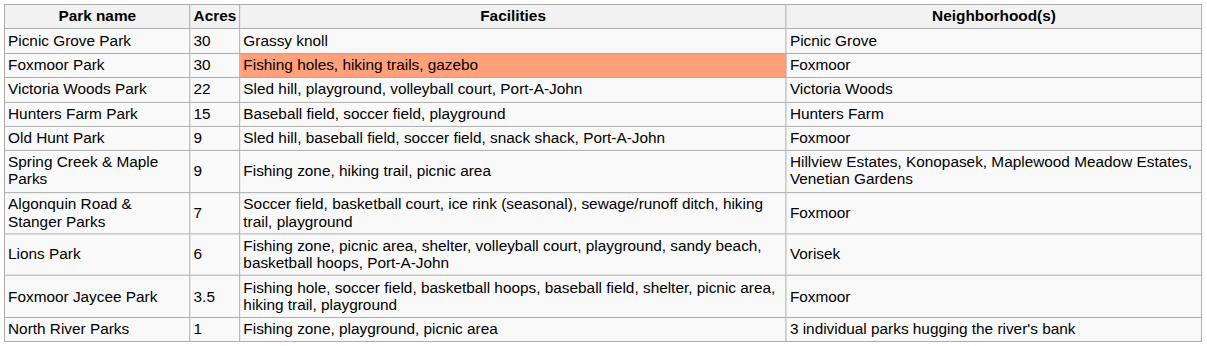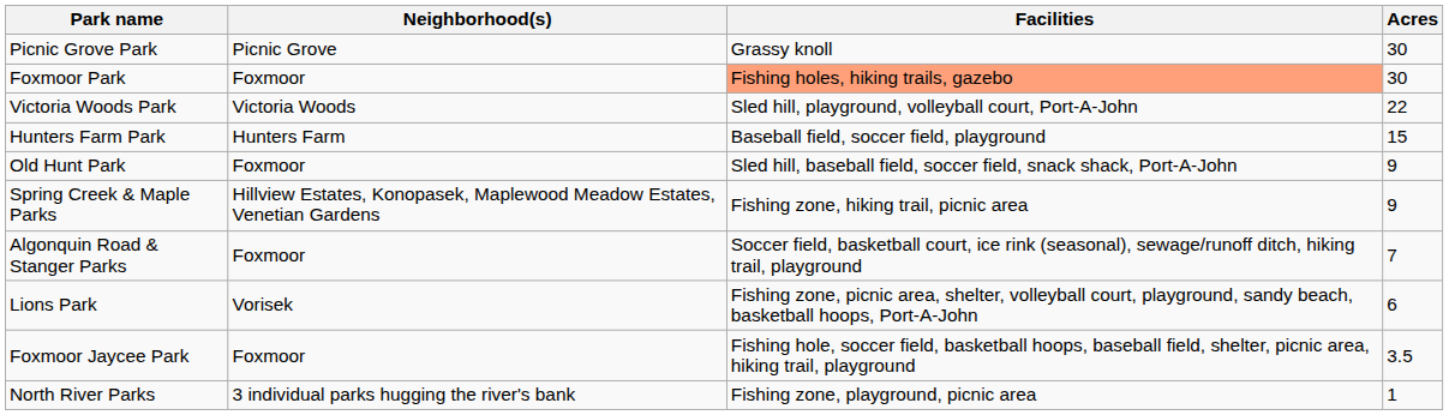columns swapped: Acres <-> Neighborhood(s)
